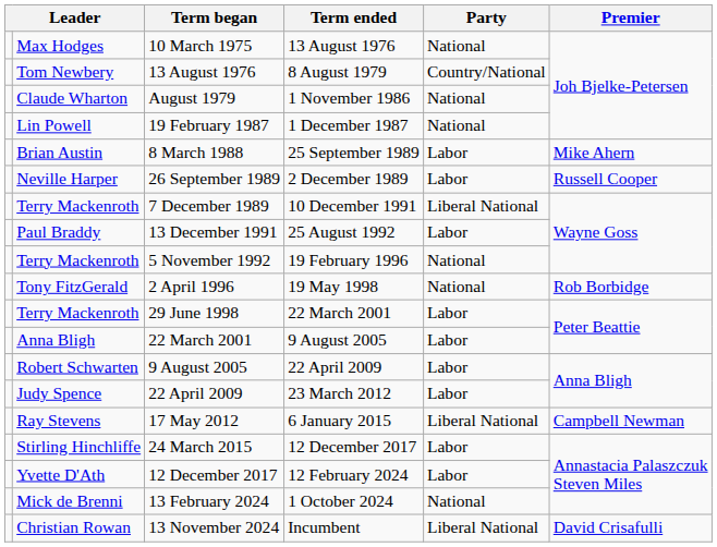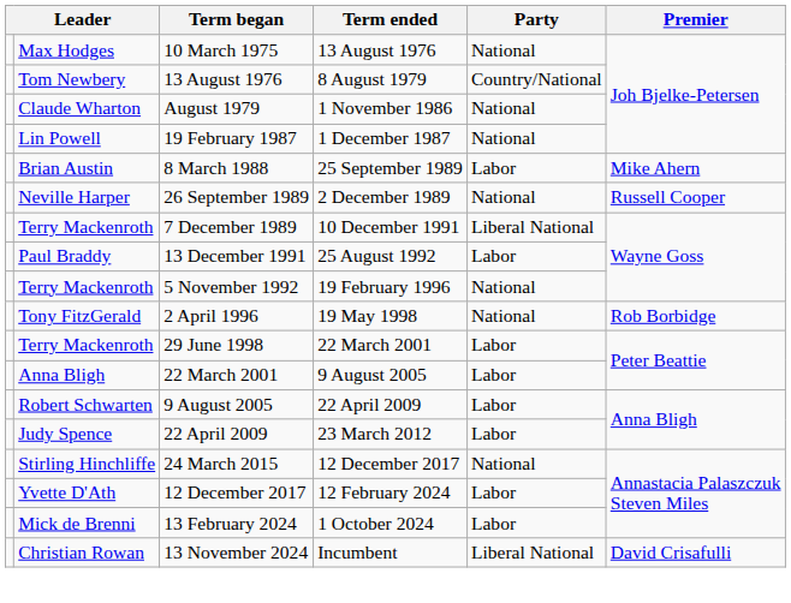26 September 1989 | Party: Labor -> National
- row: Ray Stevens | 17 May 2012 | 6 January 2015 | Liberal National | Campbell Newman
24 March 2015 | Party: Labor -> National
13 February 2024 | Party: National -> Labor
